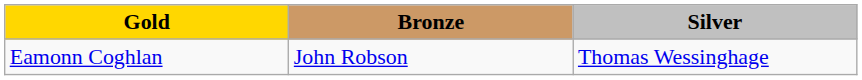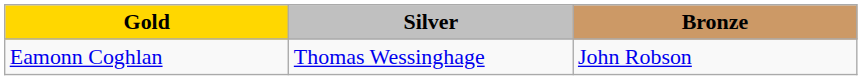columns swapped: Silver <-> Bronze
